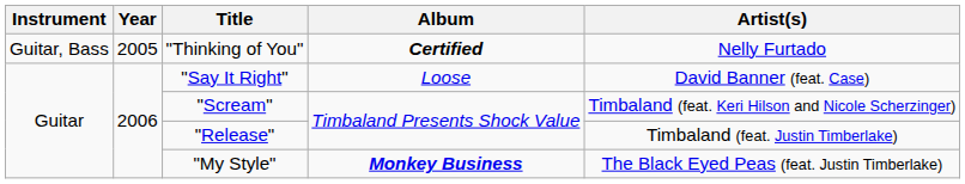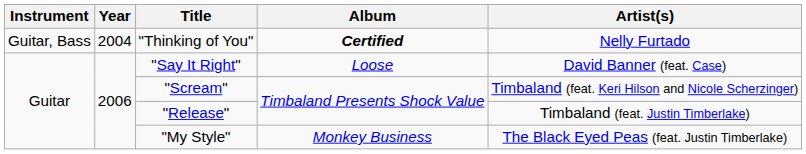"Thinking of You" | Year: 2005 -> 2004
"My Style" | Album: bold -> normal
